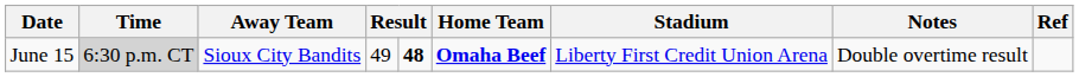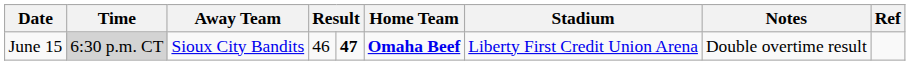June 15 | column 4: 49 -> 46
June 15 | column 5: 48 -> 47
